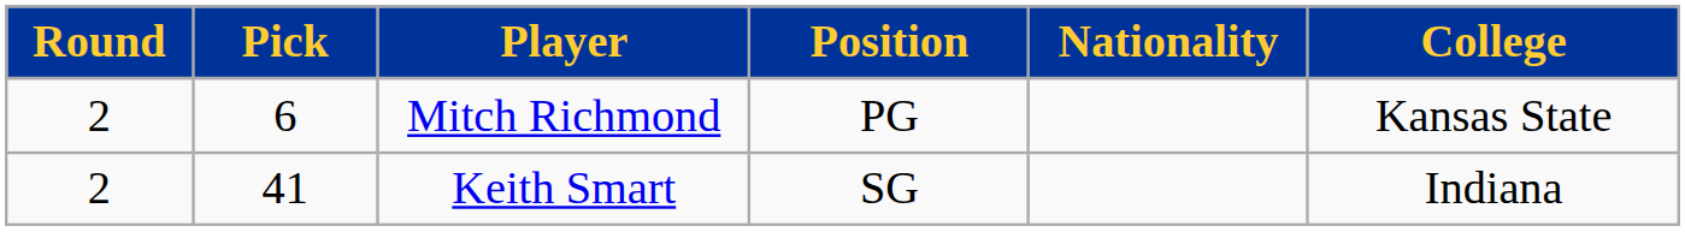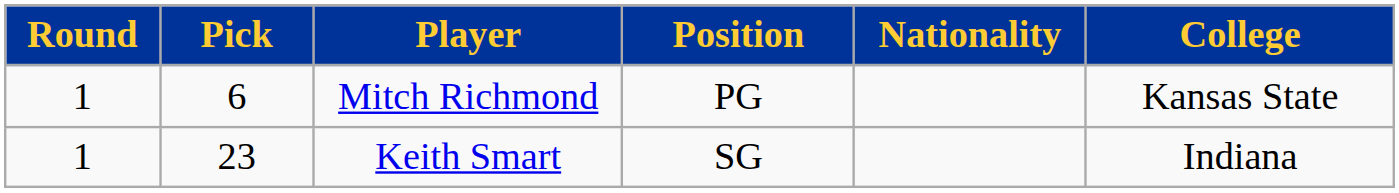Mitch Richmond | Round: 2 -> 1
Keith Smart | Round: 2 -> 1
Keith Smart | Pick: 41 -> 23
